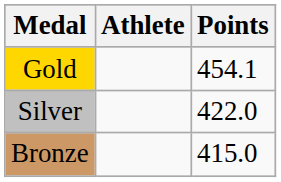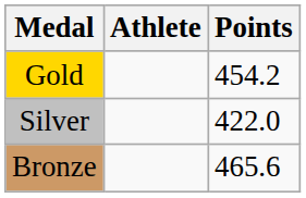Gold | Points: 454.1 -> 454.2
Bronze | Points: 415.0 -> 465.6
